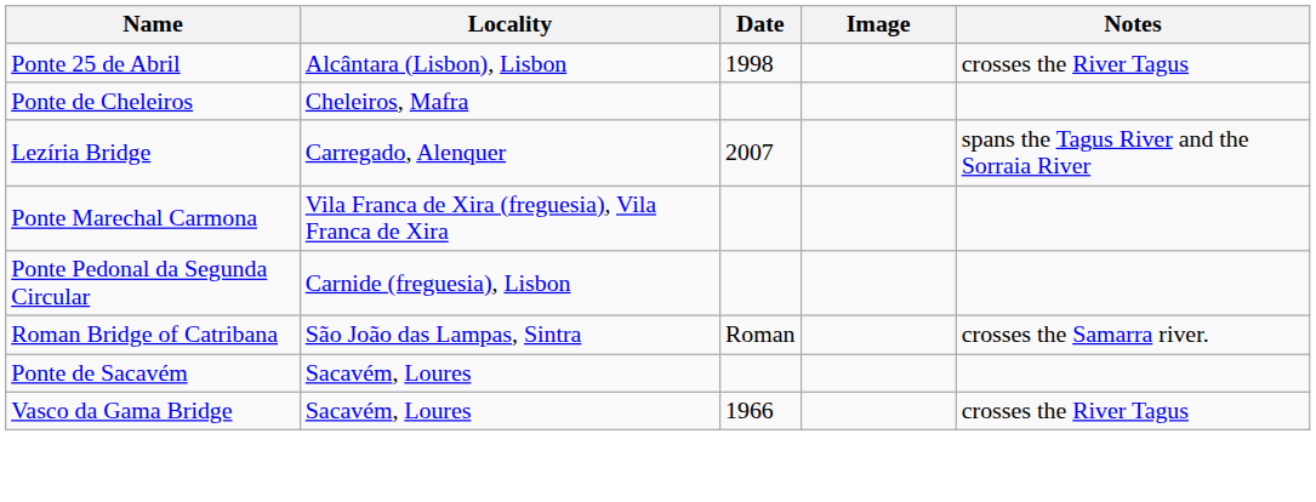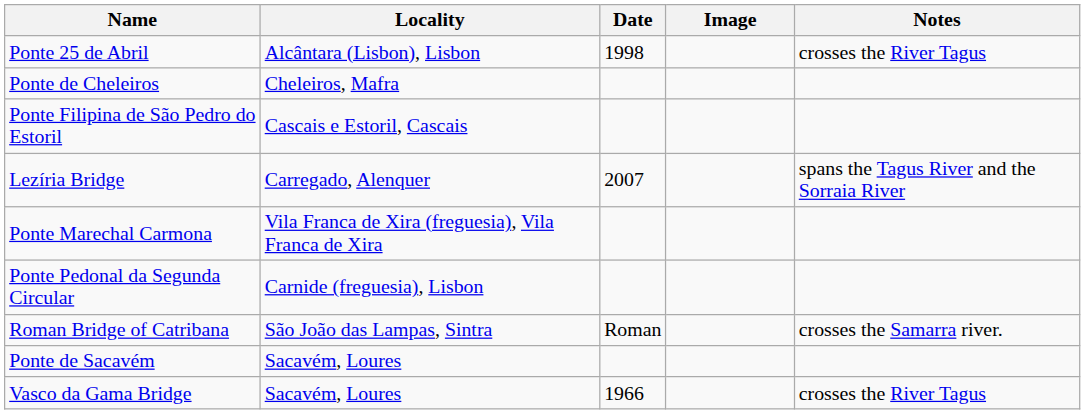+ row: Ponte Filipina de São Pedro do Estoril | Cascais e Estoril, Cascais
